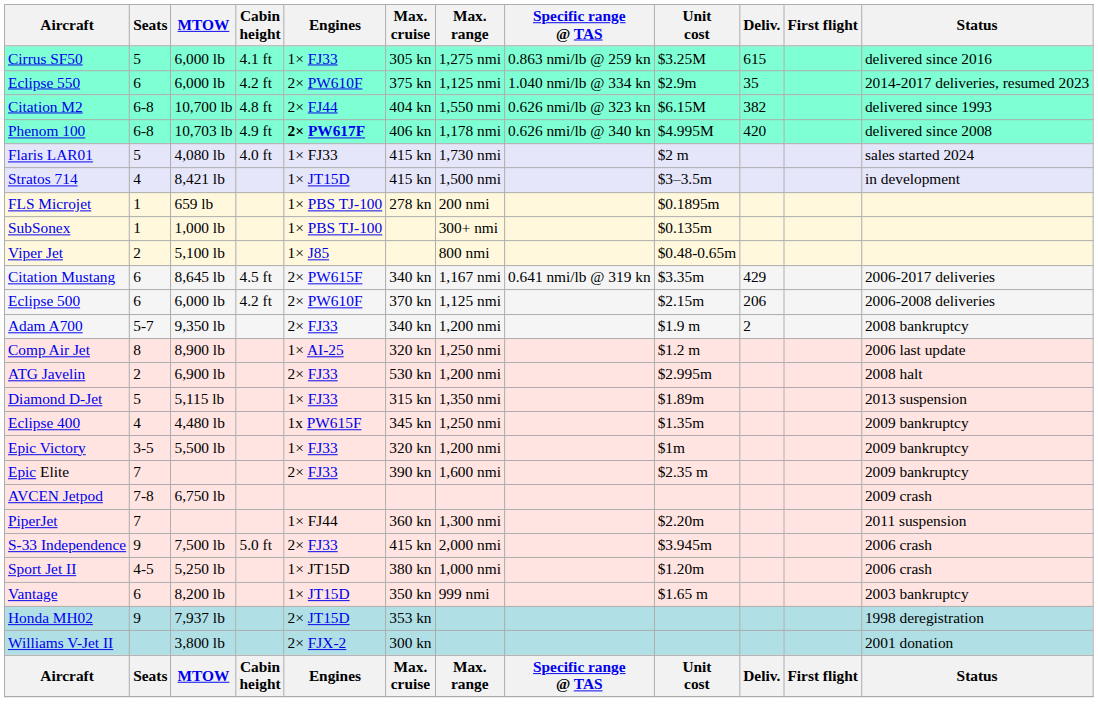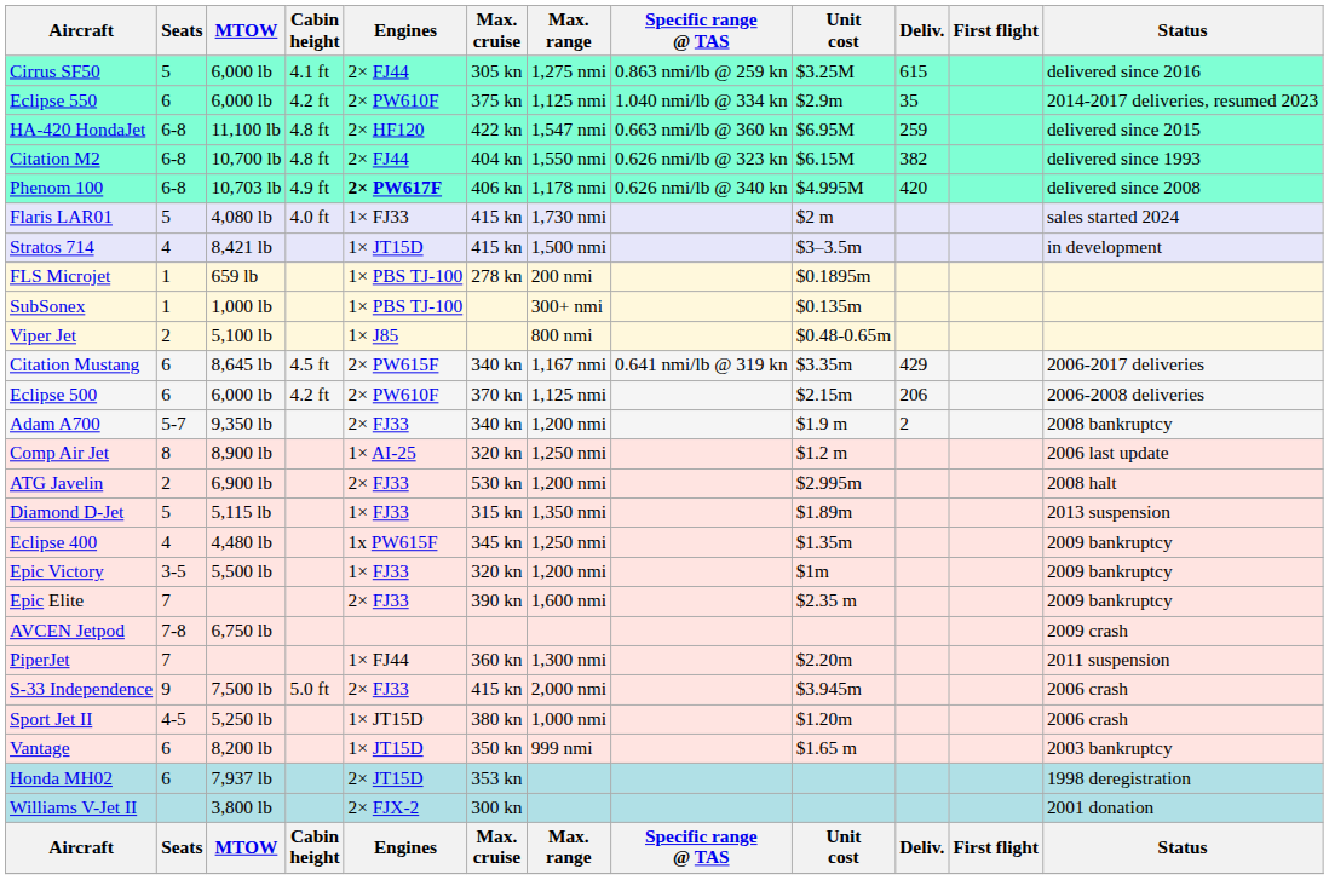Cirrus SF50 | Engines: 1× FJ33 -> 2× FJ44
+ row: HA-420 HondaJet | 6-8 | 11,100 lb | 4.8 ft | 2× HF120 | 422 kn | 1,547 nmi | 0.663 nmi/lb @ 360 kn | $6.95M | 259 | delivered since 2015
Honda MH02 | Seats: 9 -> 6
